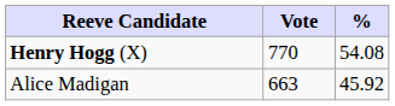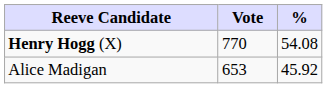Alice Madigan | Vote: 663 -> 653
